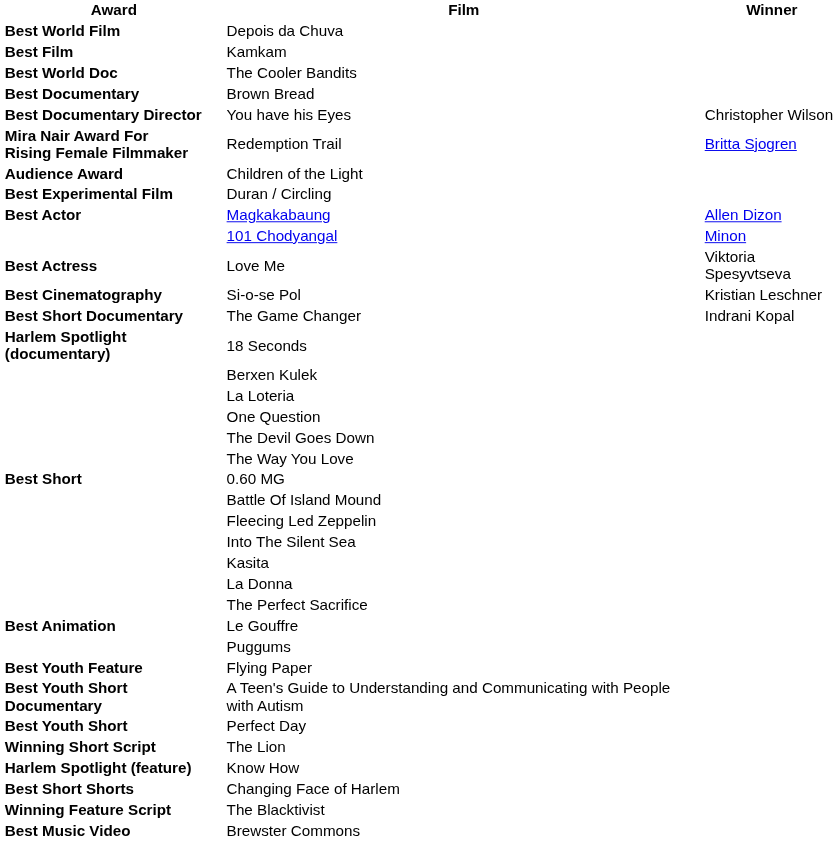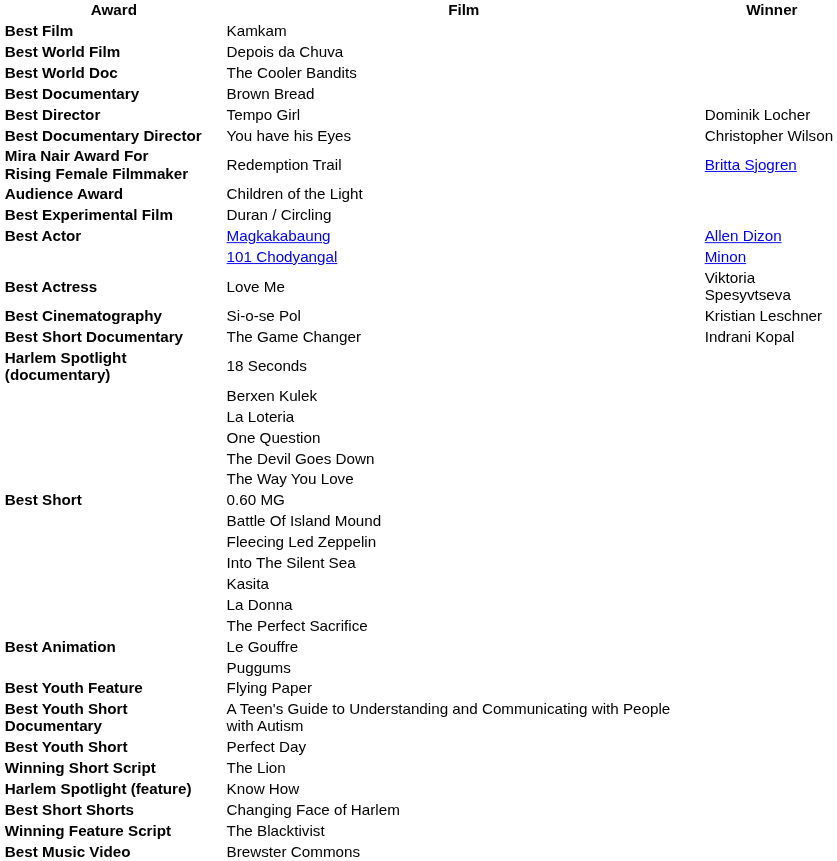rows swapped: Kamkam <-> Depois da Chuva
+ row: Best Director | Tempo Girl | Dominik Locher
